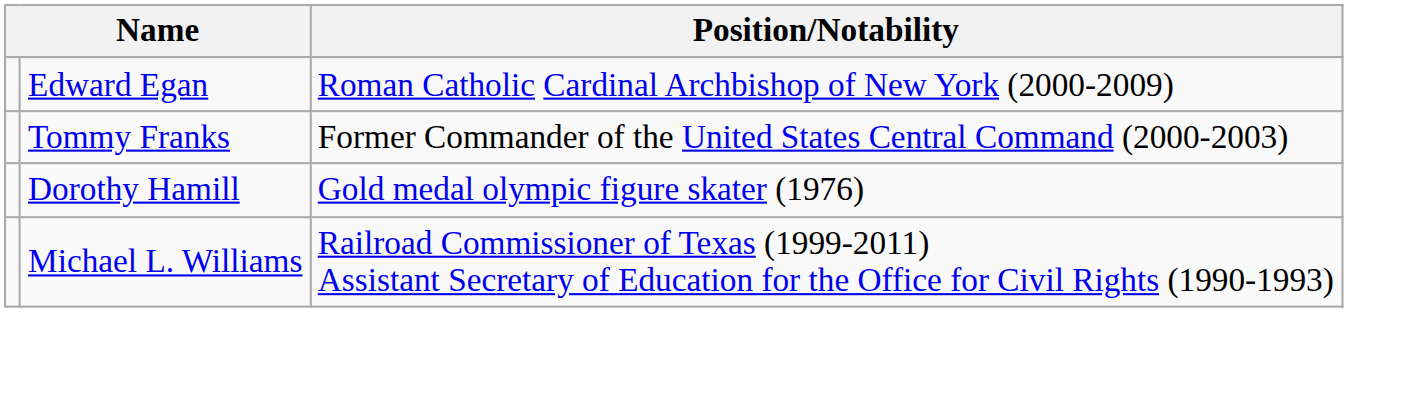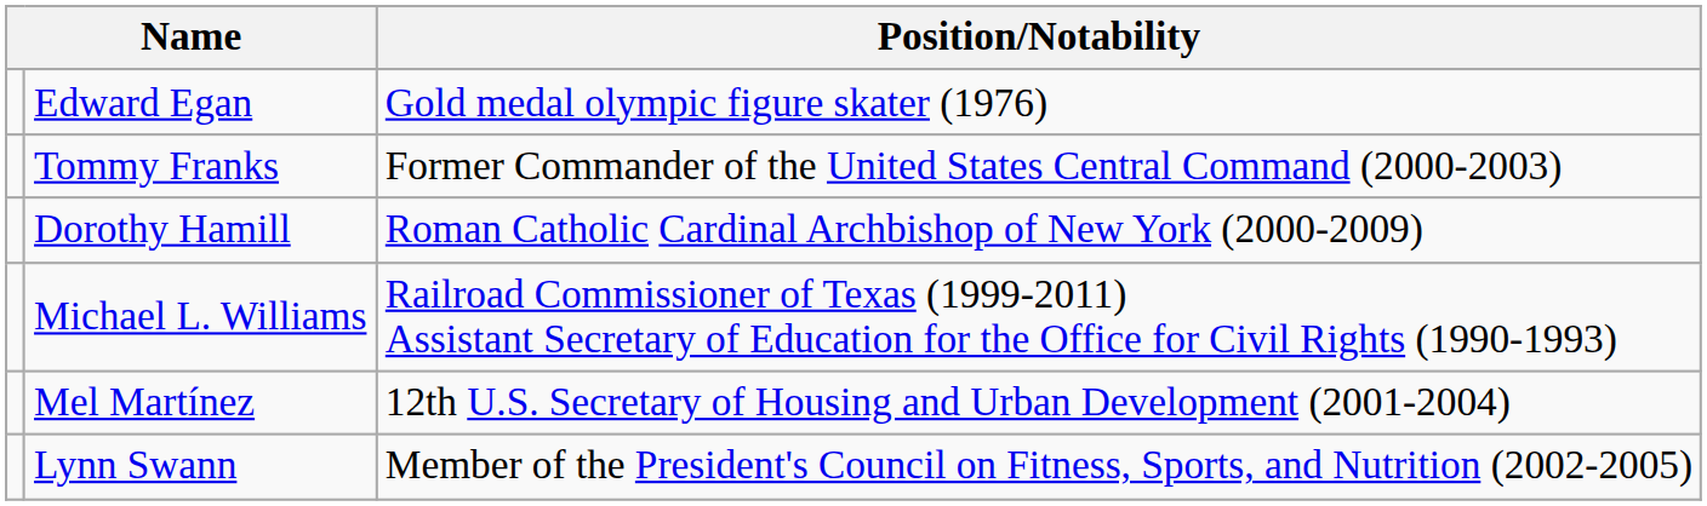Edward Egan | Position/Notability: Roman Catholic Cardinal Archbishop of New York (2000-2009) -> Gold medal olympic figure skater (1976)
Dorothy Hamill | Position/Notability: Gold medal olympic figure skater (1976) -> Roman Catholic Cardinal Archbishop of New York (2000-2009)
+ row: Mel Martínez | 12th U.S. Secretary of Housing and Urban Development (2001-2004)
+ row: Lynn Swann | Member of the President's Council on Fitness, Sports, and Nutrition (2002-2005)
